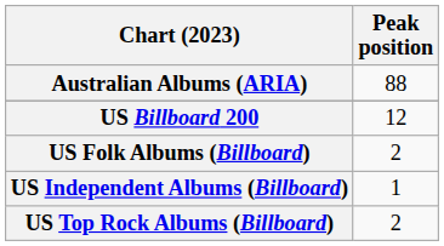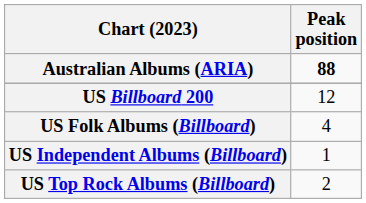Australian Albums (ARIA) | Peak position: normal -> bold
US Folk Albums (Billboard) | Peak position: 2 -> 4
